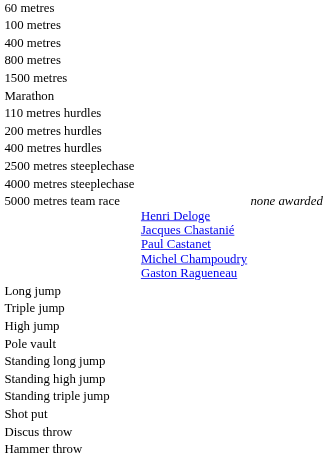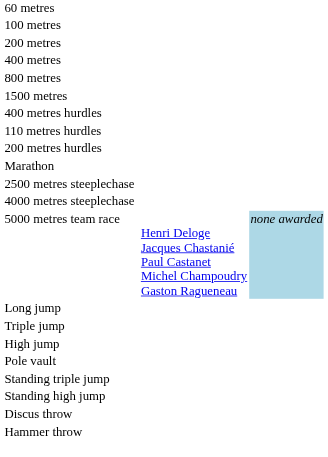+ row: 200 metres
rows swapped: Marathon <-> 400 metres hurdles
5000 metres team race | column 4: no background -> lightblue background
- row: Standing long jump
rows swapped: Standing triple jump <-> Standing high jump
- row: Shot put
